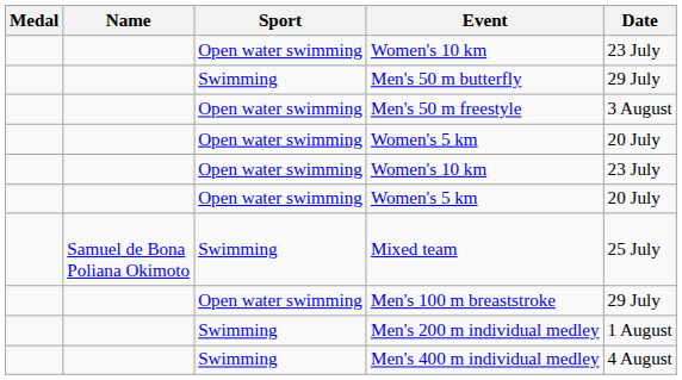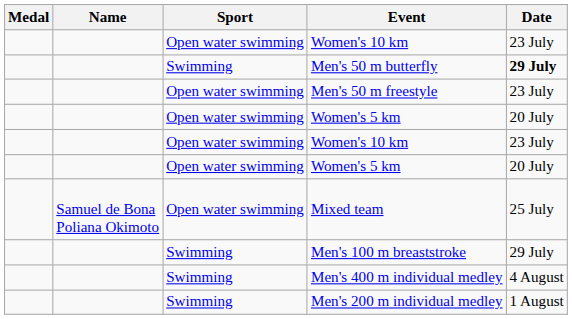Men's 50 m butterfly | Date: normal -> bold
Men's 50 m freestyle | Date: 3 August -> 23 July
Mixed team | Sport: Swimming -> Open water swimming
Men's 100 m breaststroke | Sport: Open water swimming -> Swimming
rows swapped: Men's 200 m individual medley <-> Men's 400 m individual medley
